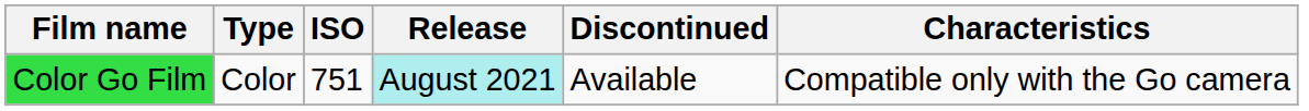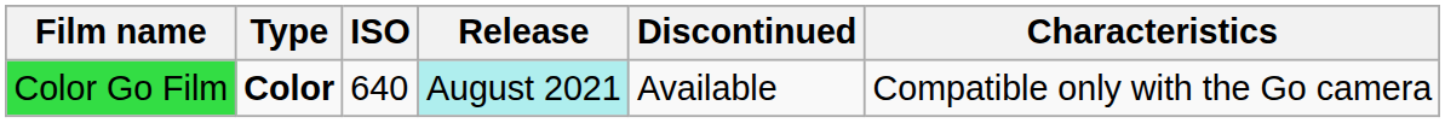Color Go Film | Type: normal -> bold
Color Go Film | ISO: 751 -> 640
